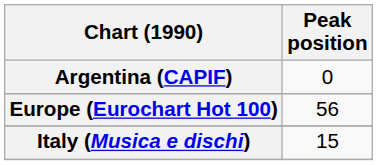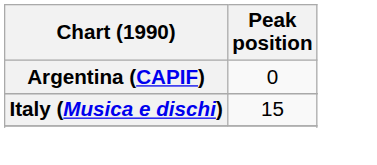- row: Europe (Eurochart Hot 100) | 56
